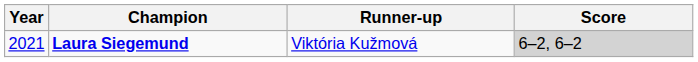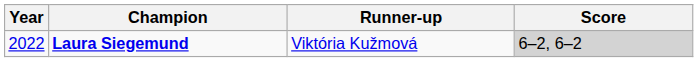Laura Siegemund | Year: 2021 -> 2022
